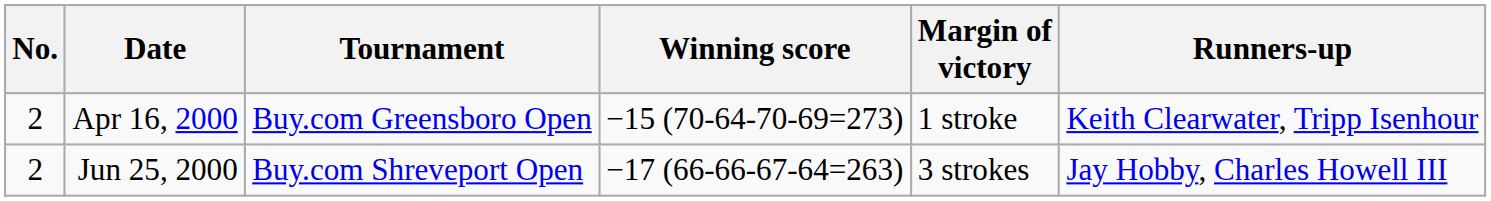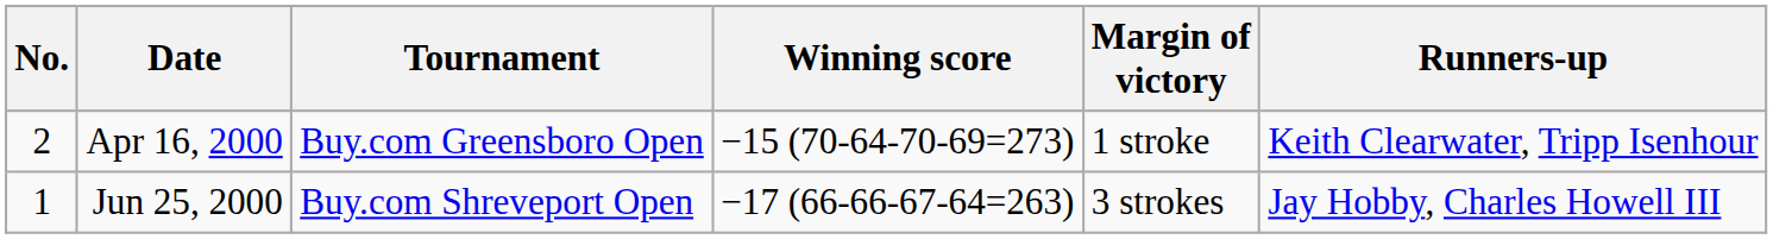Jun 25, 2000 | No.: 2 -> 1
